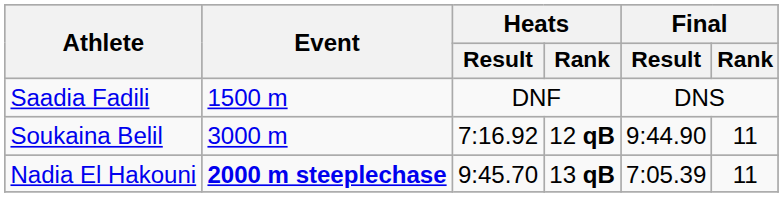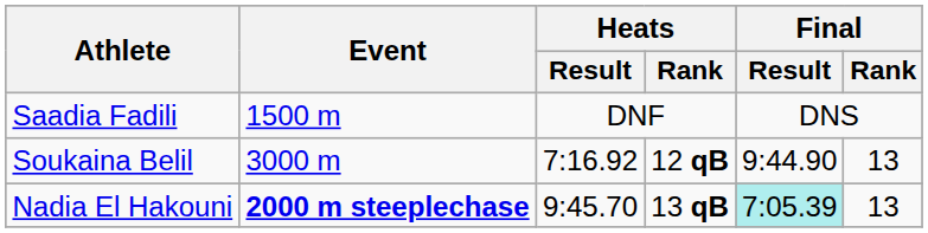Soukaina Belil | Final / Rank: 11 -> 13
Nadia El Hakouni | Final / Result: no background -> paleturquoise background
Nadia El Hakouni | Final / Rank: 11 -> 13
